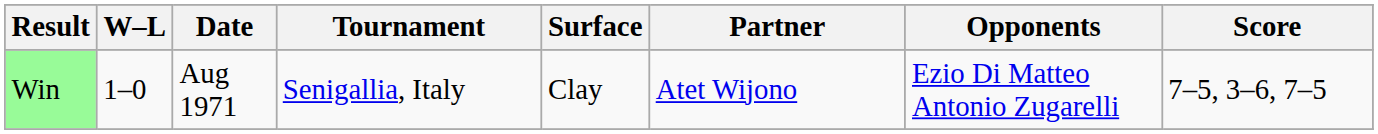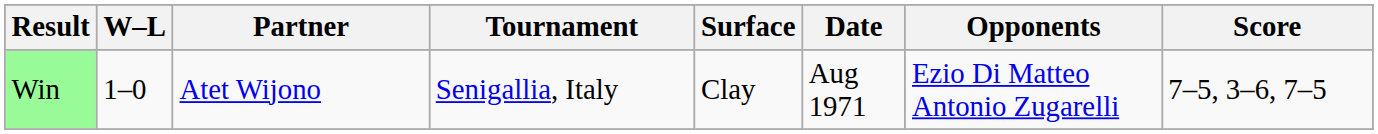columns swapped: Date <-> Partner
